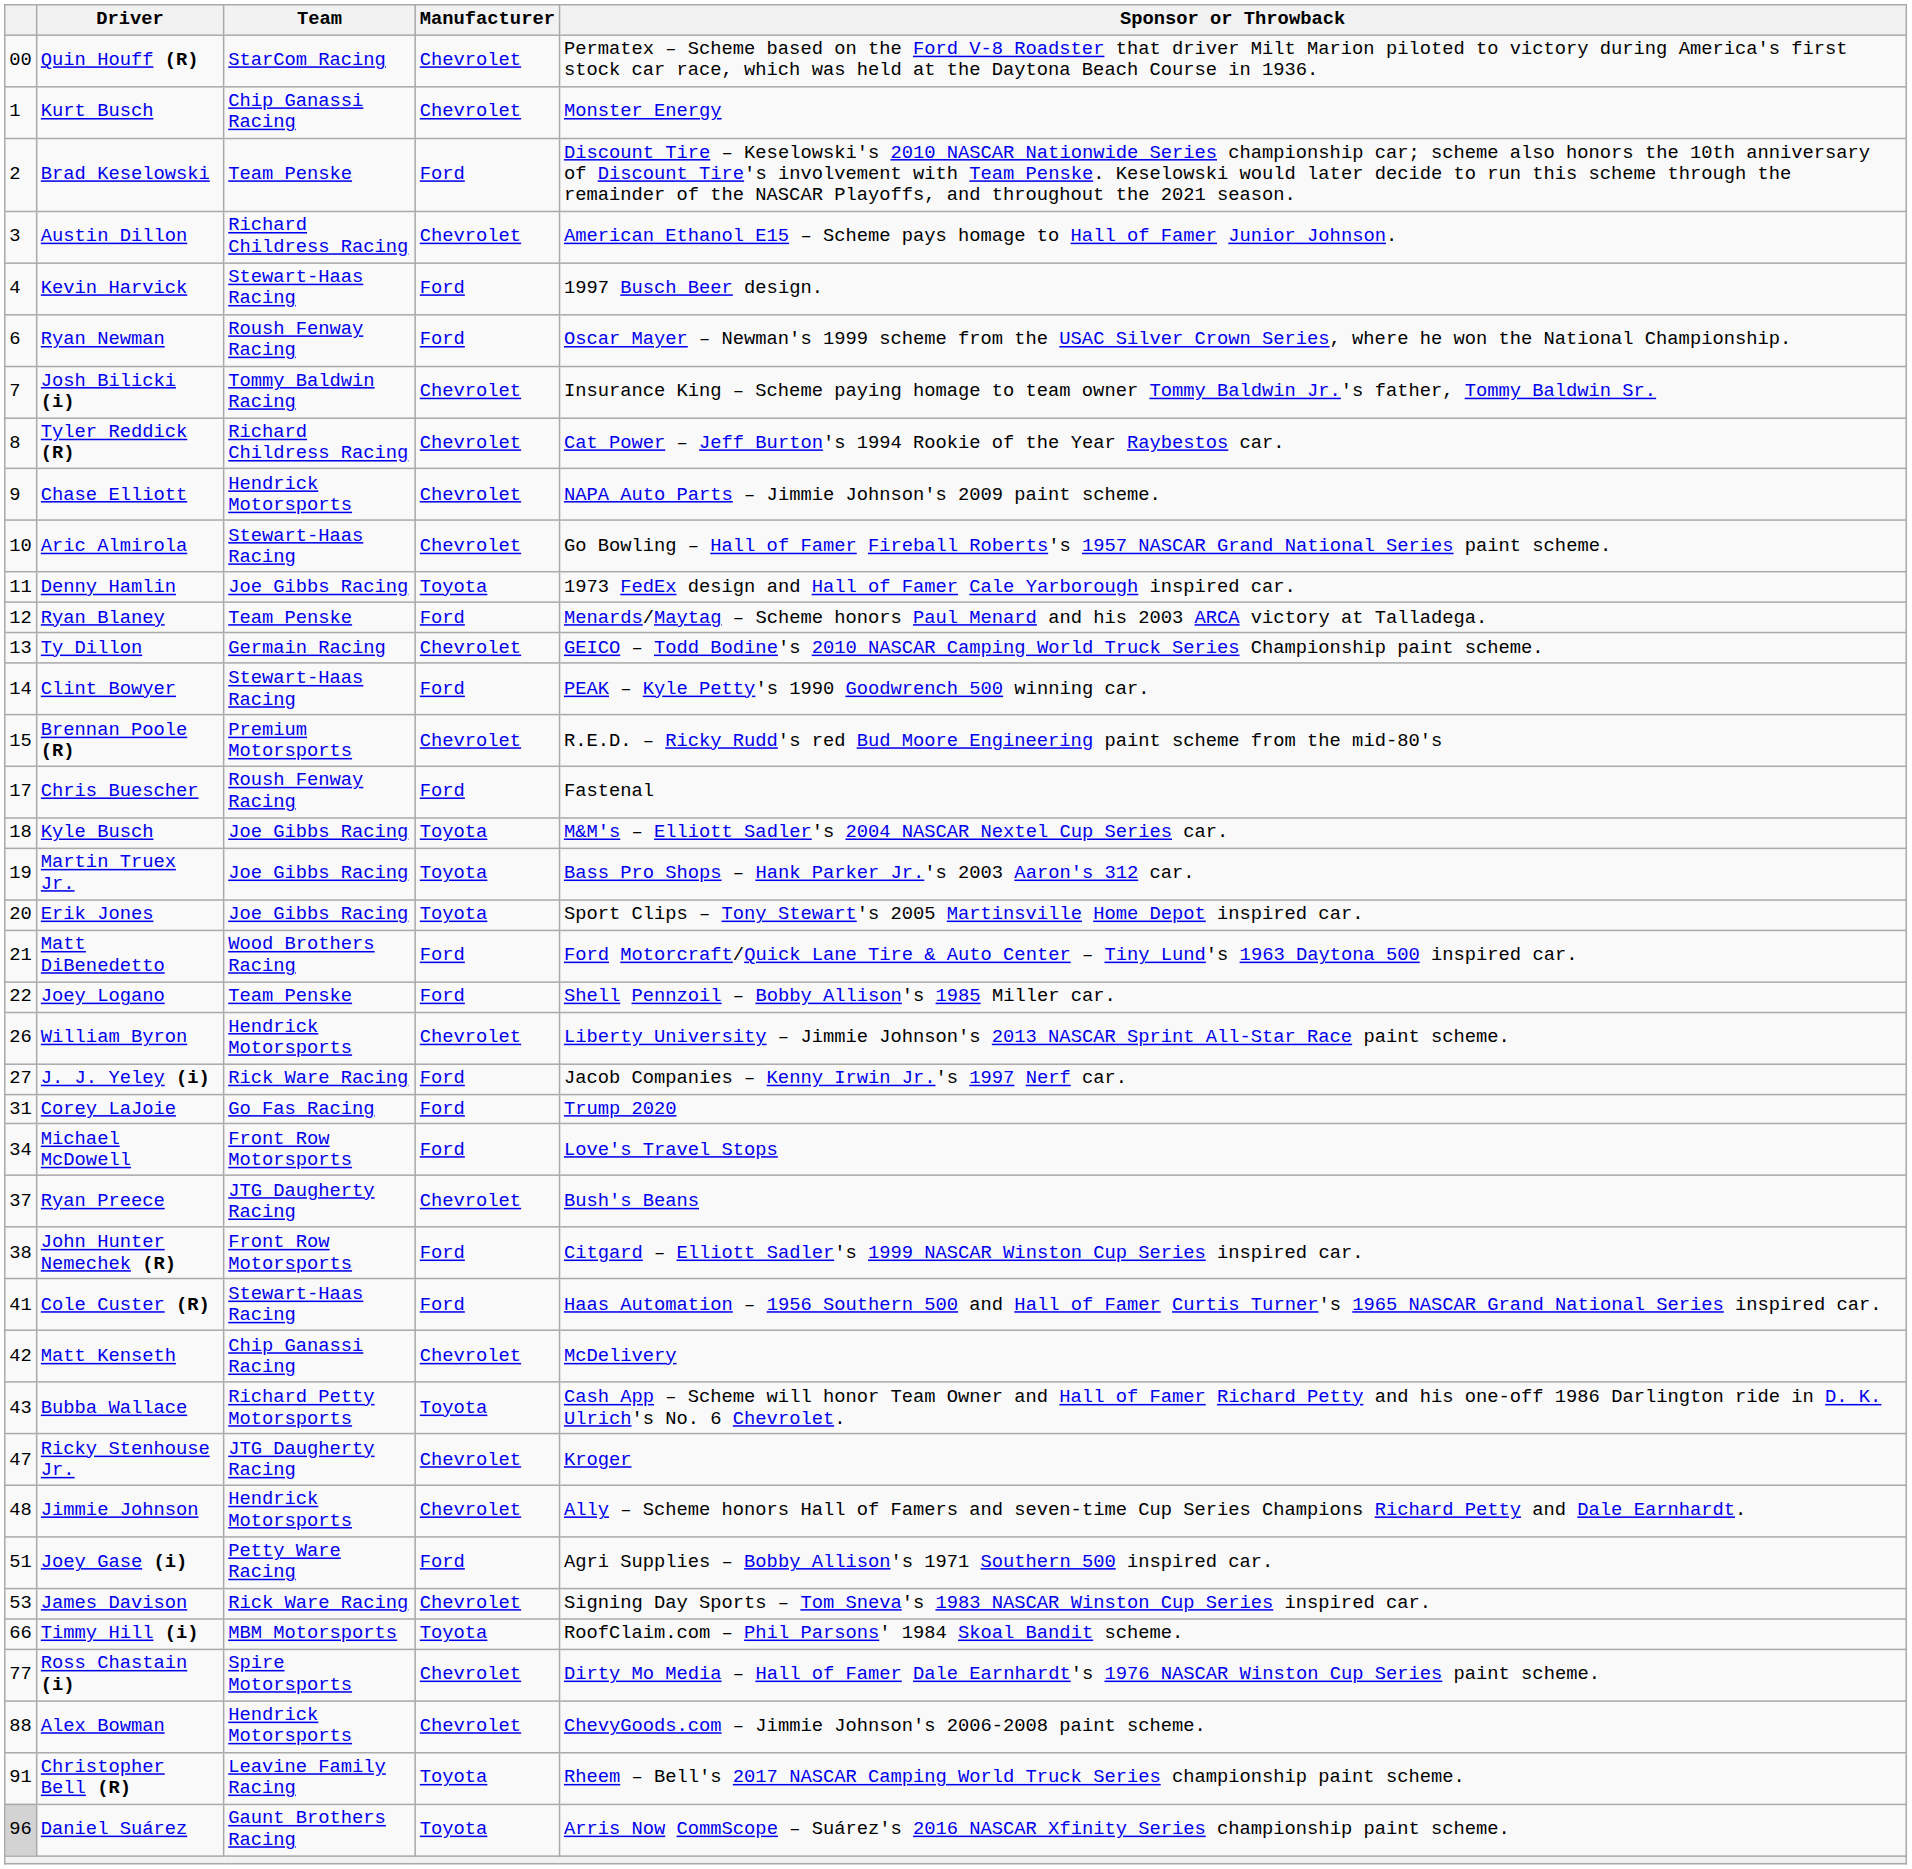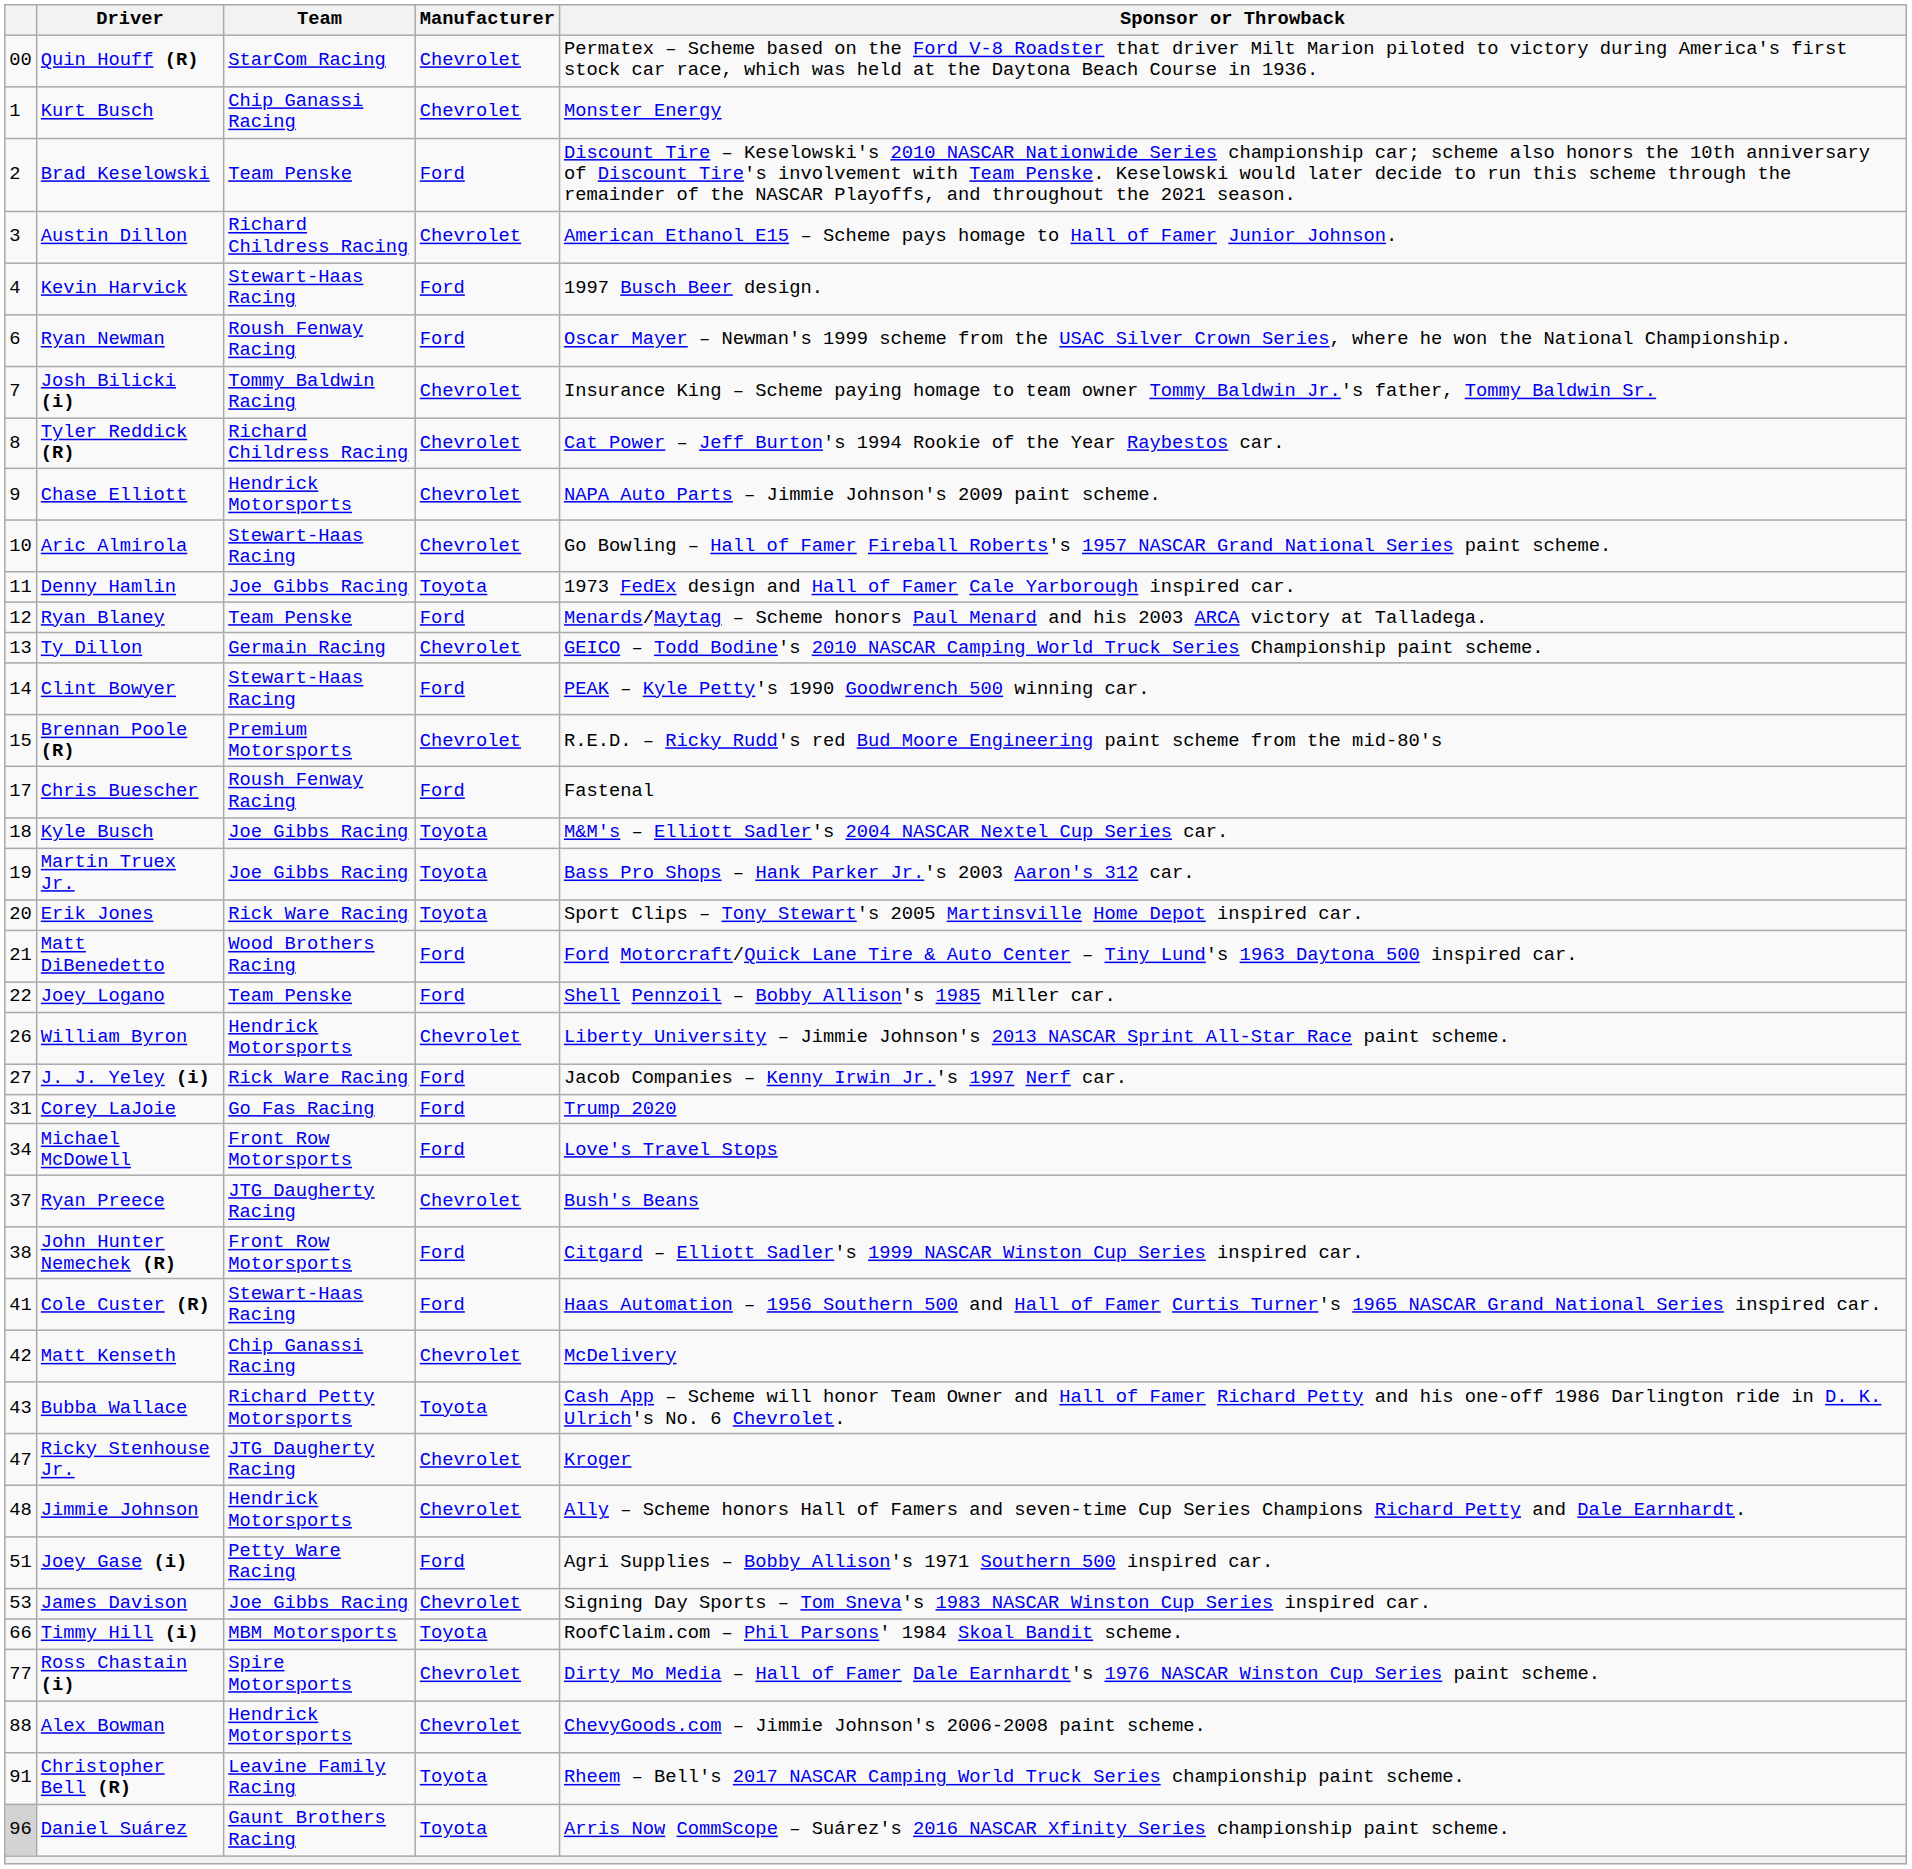Erik Jones | Team: Joe Gibbs Racing -> Rick Ware Racing
James Davison | Team: Rick Ware Racing -> Joe Gibbs Racing
